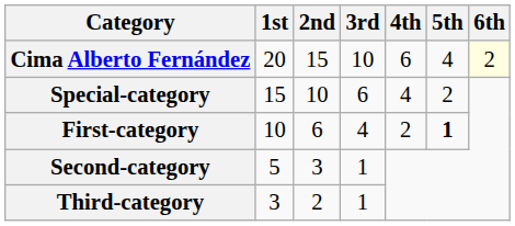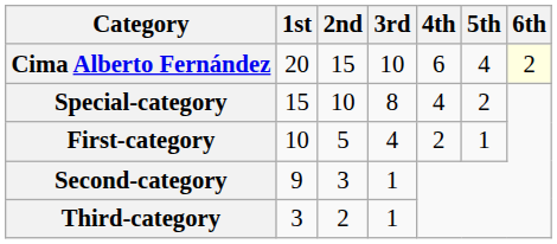Special-category | 3rd: 6 -> 8
First-category | 2nd: 6 -> 5
First-category | 5th: bold -> normal
Second-category | 1st: 5 -> 9
